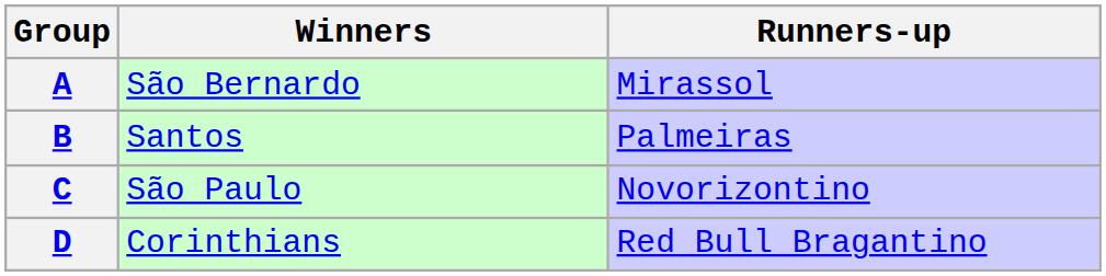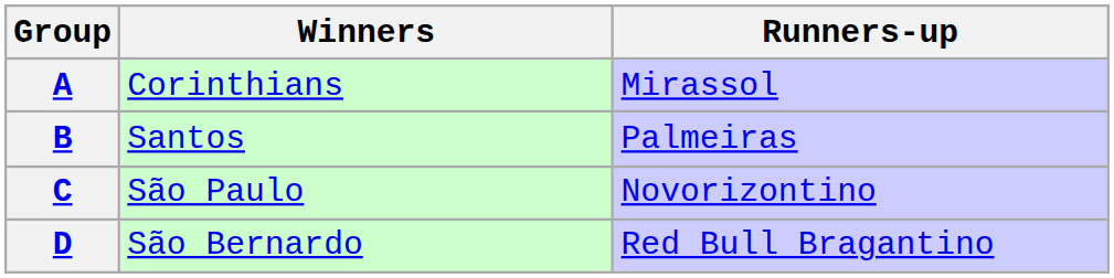A | Winners: São Bernardo -> Corinthians
D | Winners: Corinthians -> São Bernardo
